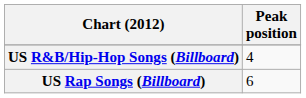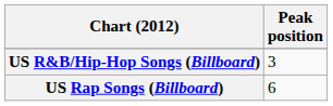US R&B/Hip-Hop Songs (Billboard) | Peak position: 4 -> 3
